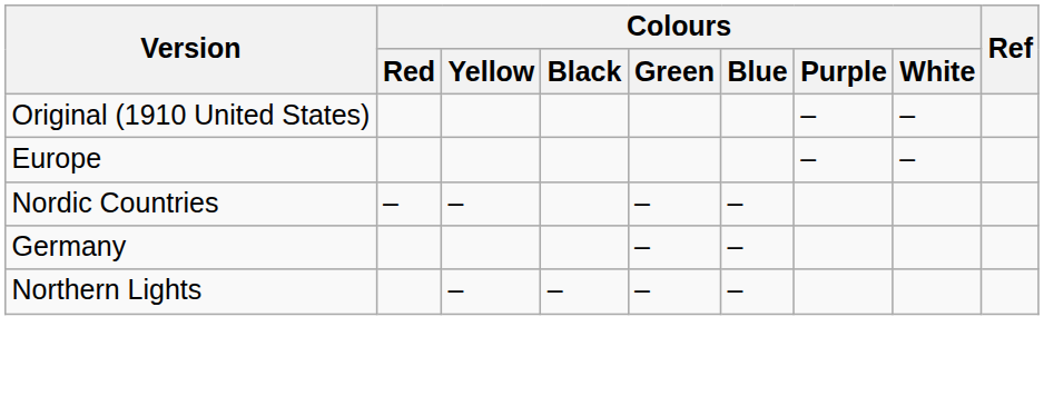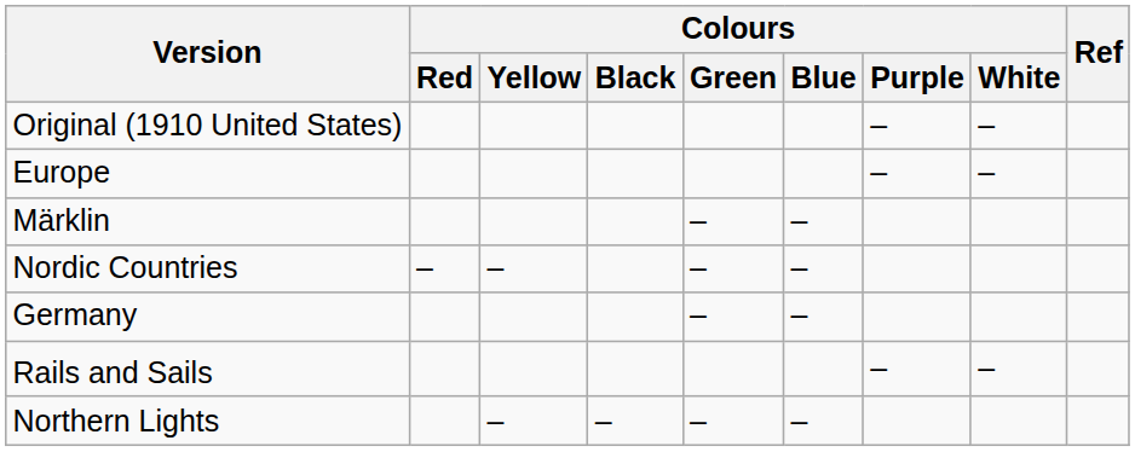+ row: Märklin | – | –
+ row: Rails and Sails | – | –
